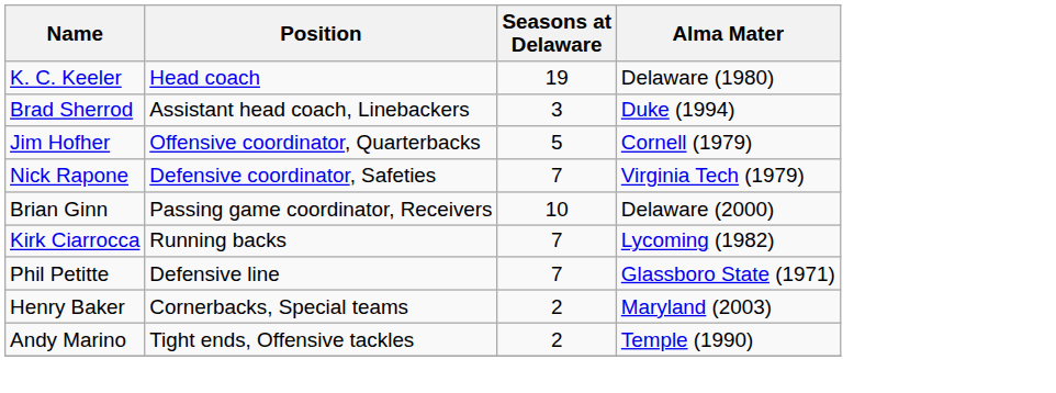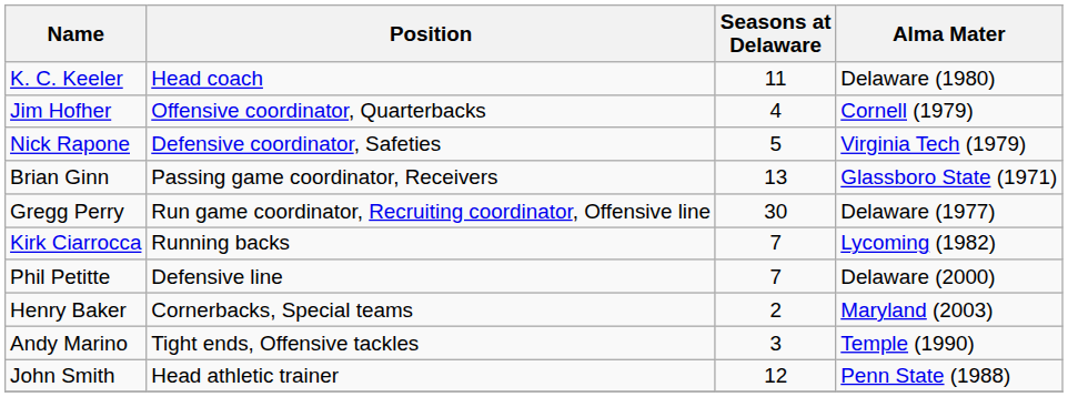K. C. Keeler | Seasons at Delaware: 19 -> 11
- row: Brad Sherrod | Assistant head coach, Linebackers | 3 | Duke (1994)
Jim Hofher | Seasons at Delaware: 5 -> 4
Nick Rapone | Seasons at Delaware: 7 -> 5
Brian Ginn | Seasons at Delaware: 10 -> 13
Brian Ginn | Alma Mater: Delaware (2000) -> Glassboro State (1971)
+ row: Gregg Perry | Run game coordinator, Recruiting coordinator, Offensive line | 30 | Delaware (1977)
Phil Petitte | Alma Mater: Glassboro State (1971) -> Delaware (2000)
Andy Marino | Seasons at Delaware: 2 -> 3
+ row: John Smith | Head athletic trainer | 12 | Penn State (1988)
